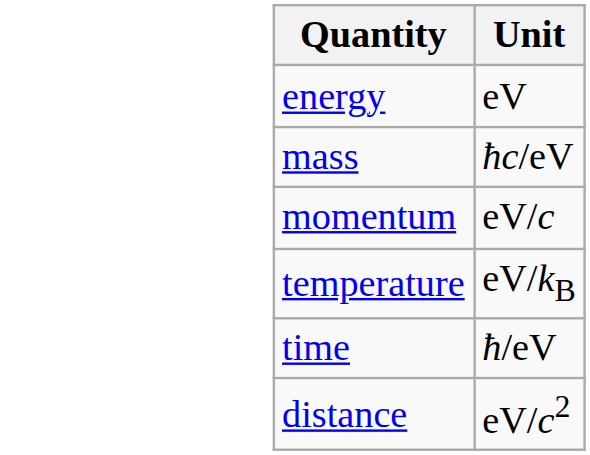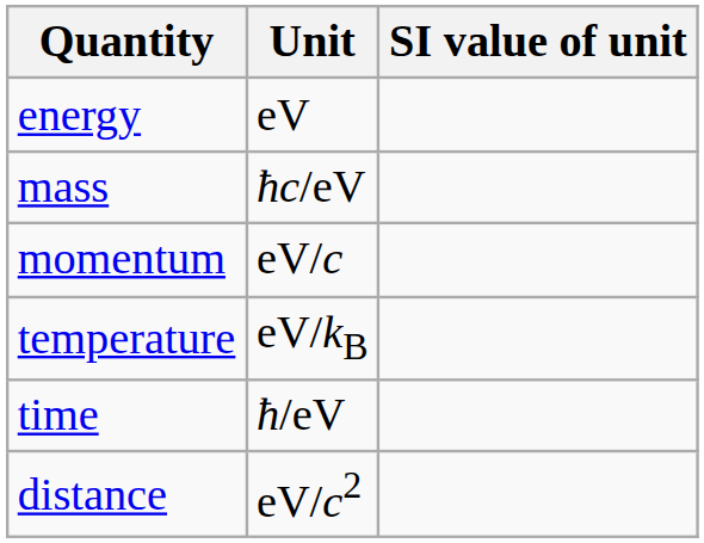+ column: SI value of unit
